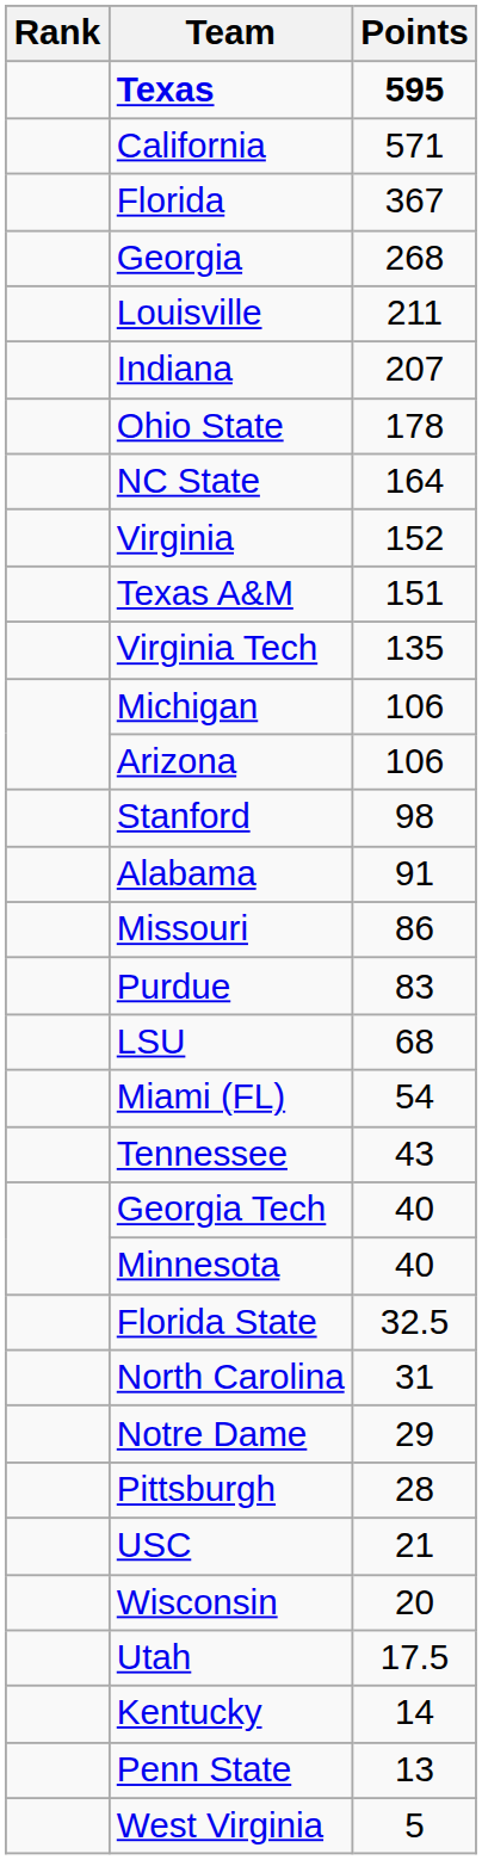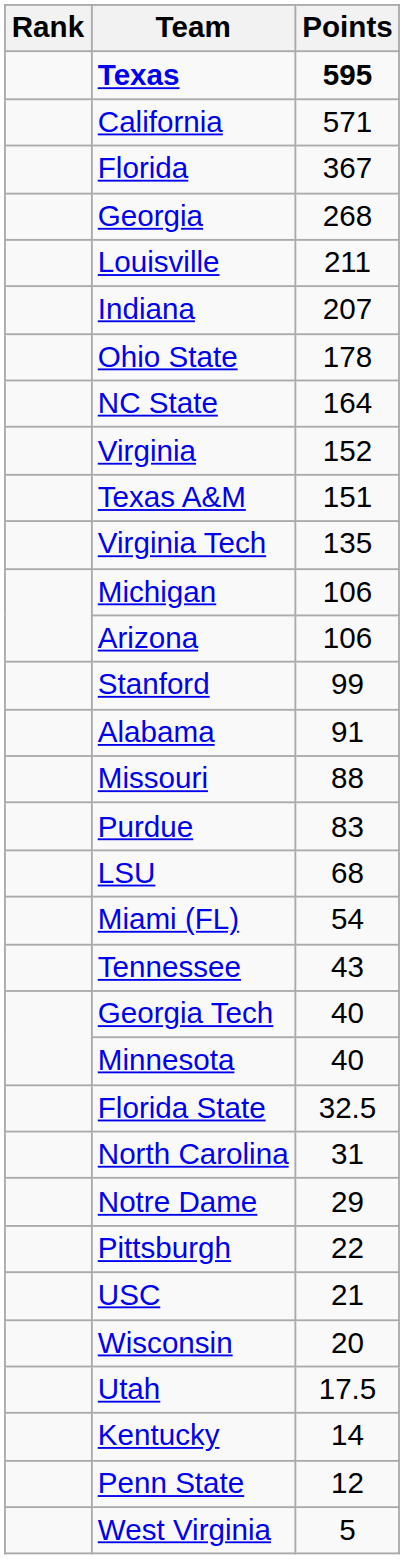Stanford | Points: 98 -> 99
Missouri | Points: 86 -> 88
Pittsburgh | Points: 28 -> 22
Penn State | Points: 13 -> 12
